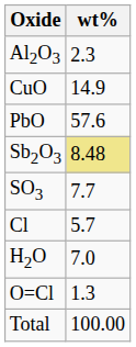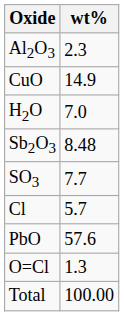rows swapped: PbO <-> H2O
Sb2O3 | wt%: khaki background -> no background
